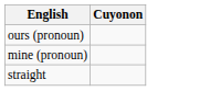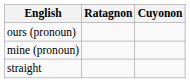+ column: Ratagnon
